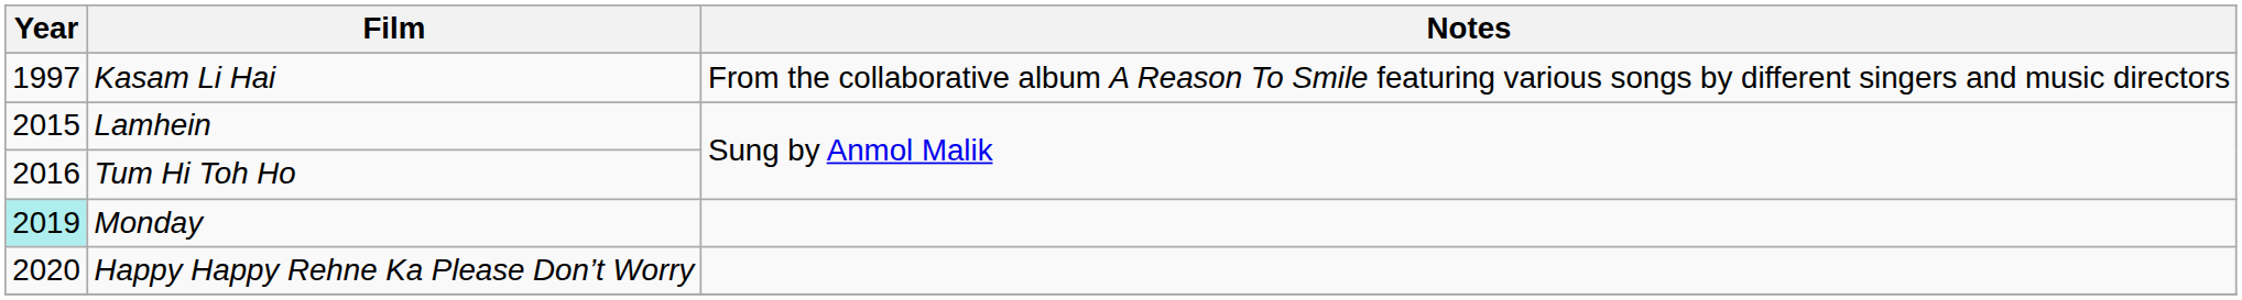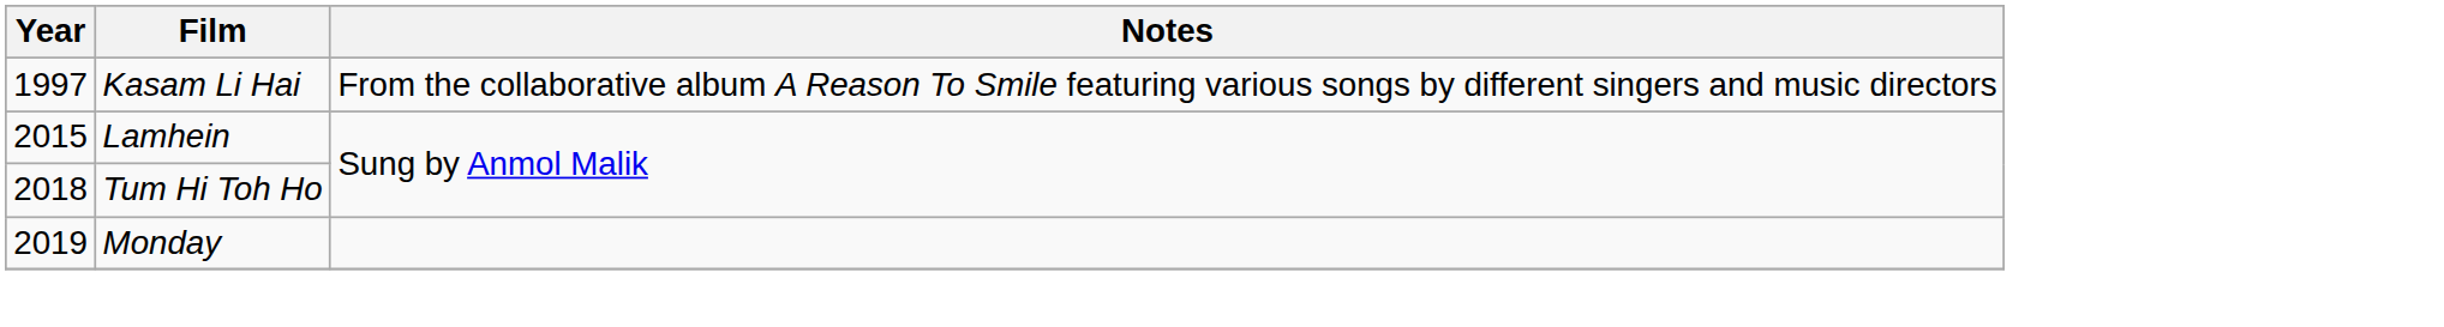Tum Hi Toh Ho | Year: 2016 -> 2018
Monday | Year: paleturquoise background -> no background
- row: 2020 | Happy Happy Rehne Ka Please Don’t Worry
